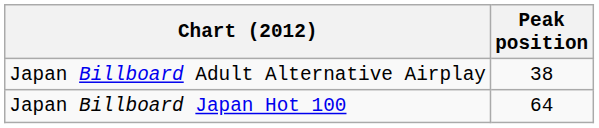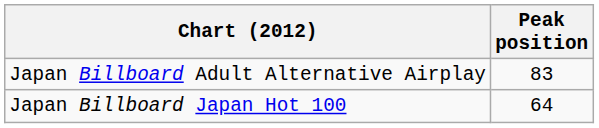Japan Billboard Adult Alternative Airplay | Peak position: 38 -> 83
